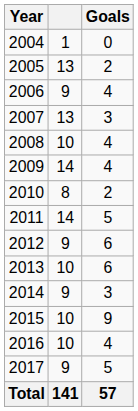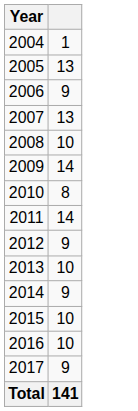- column: Goals | 0 | 2 | 4 | 3 | 4 | 4 | 2 | 5 | 6 | 6 | 3 | 9 | 4 | 5 | 57
